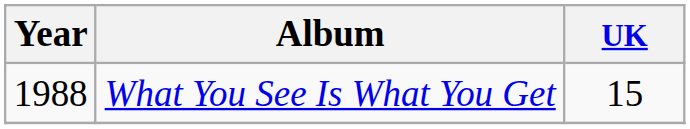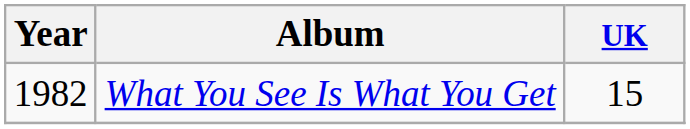What You See Is What You Get | Year: 1988 -> 1982
